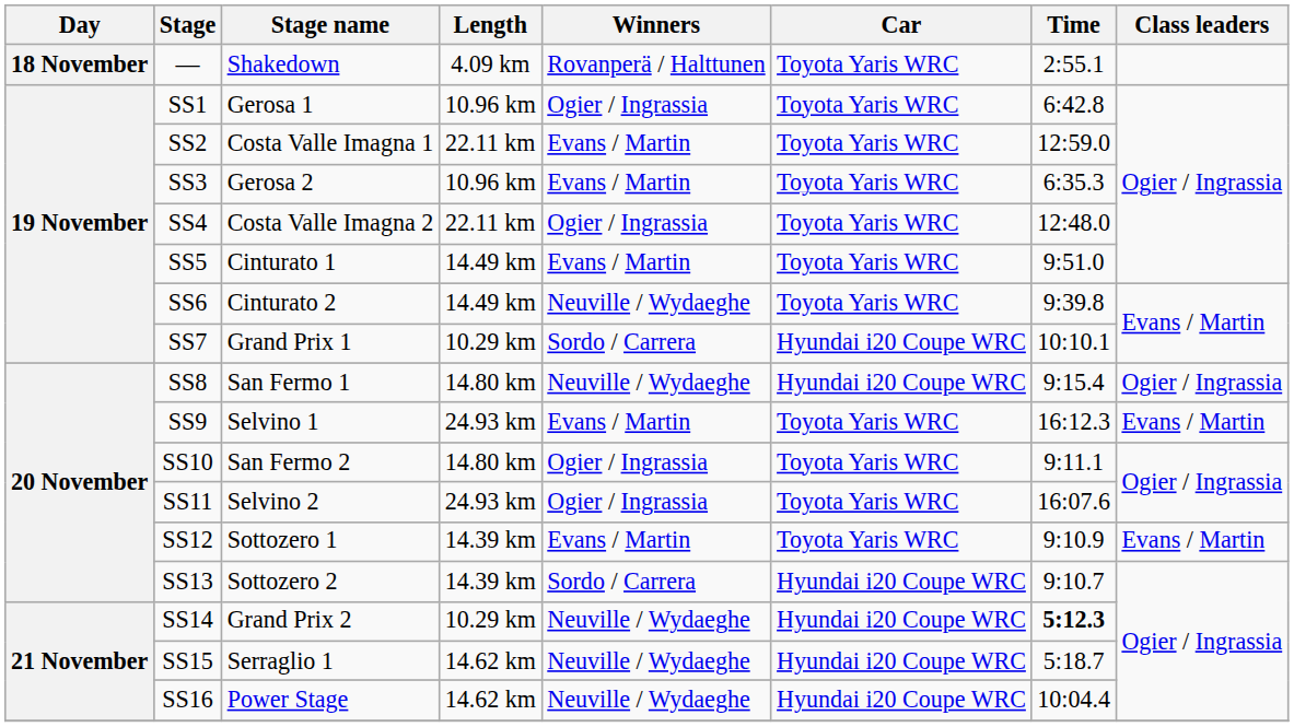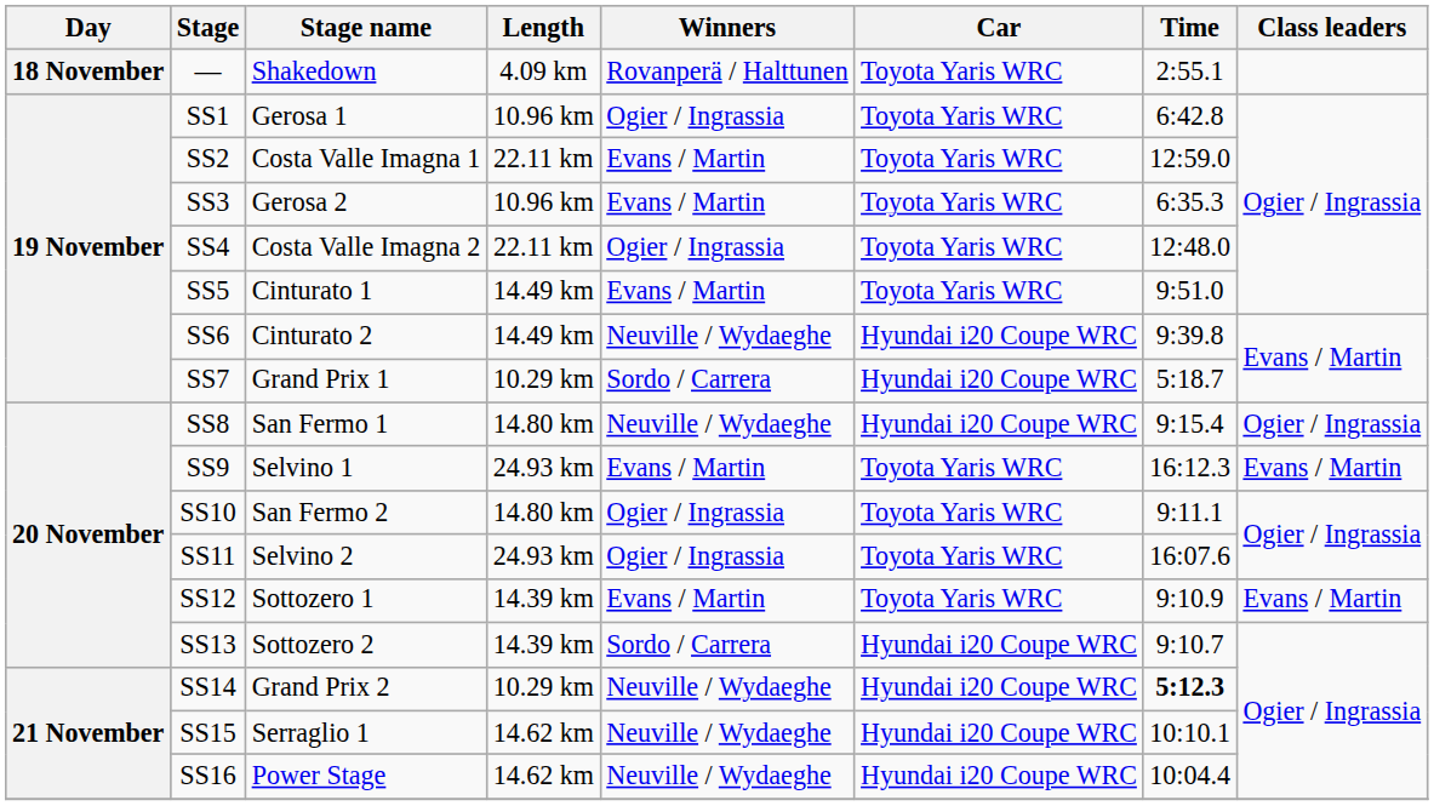SS6 | Car: Toyota Yaris WRC -> Hyundai i20 Coupe WRC
SS7 | Time: 10:10.1 -> 5:18.7
SS15 | Time: 5:18.7 -> 10:10.1
